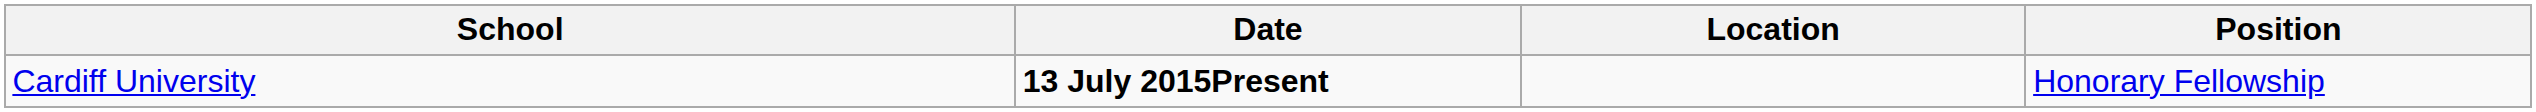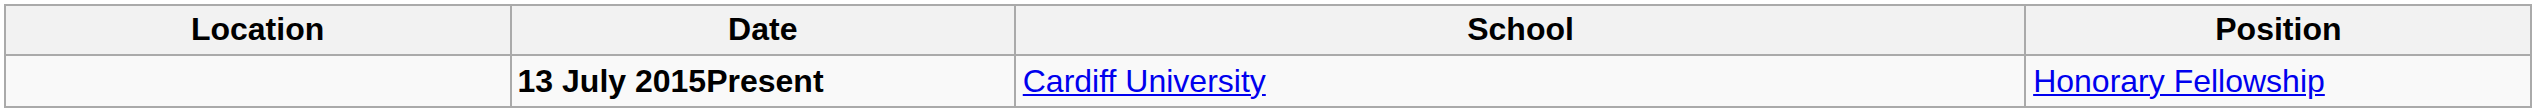columns swapped: Location <-> School
